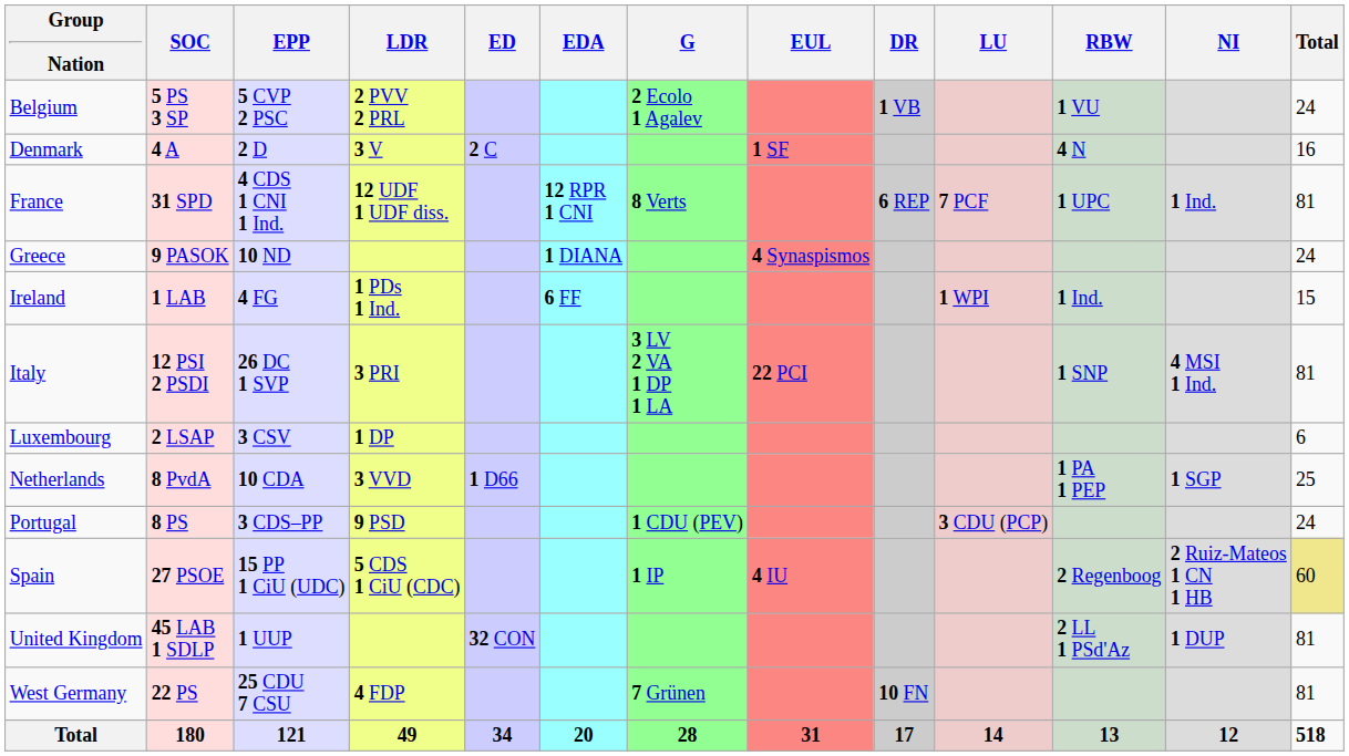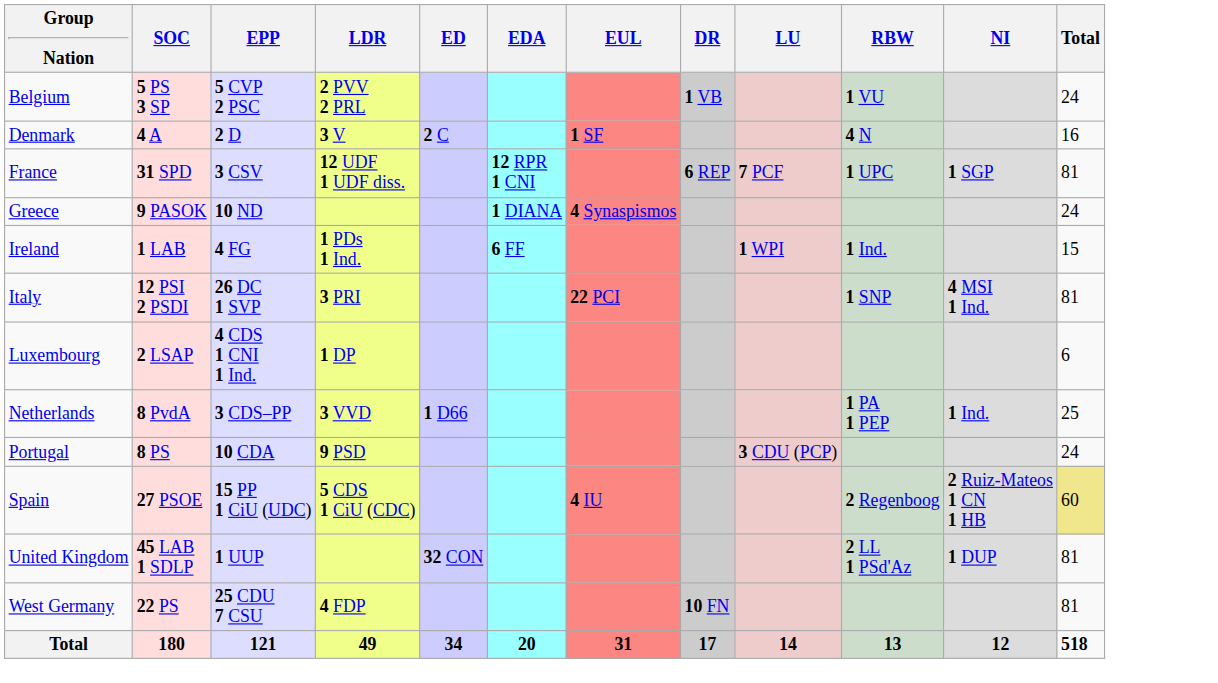- column: G | 2 Ecolo 1 Agalev | 8 Verts | 3 LV 2 VA 1 DP 1 LA | 1 CDU (PEV) | 1 IP | 7 Grünen | 28
France | EPP: 4 CDS 1 CNI 1 Ind. -> 3 CSV
France | NI: 1 Ind. -> 1 SGP
Luxembourg | EPP: 3 CSV -> 4 CDS 1 CNI 1 Ind.
Netherlands | EPP: 10 CDA -> 3 CDS–PP
Netherlands | NI: 1 SGP -> 1 Ind.
Portugal | EPP: 3 CDS–PP -> 10 CDA
